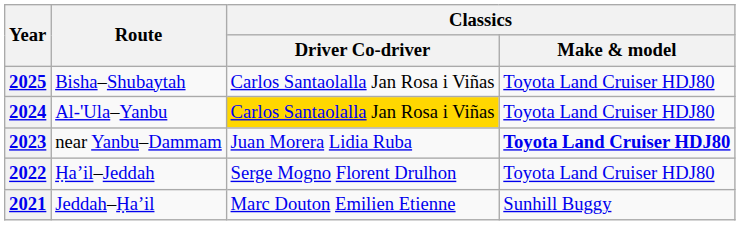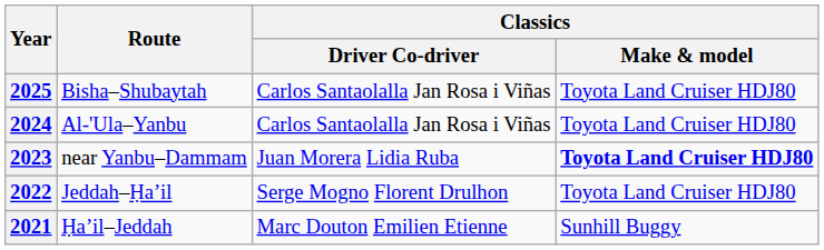2024 | Classics / Driver Co-driver: gold background -> no background
2022 | Route: Ḥaʼil–Jeddah -> Jeddah–Ḥaʼil
2021 | Route: Jeddah–Ḥaʼil -> Ḥaʼil–Jeddah
